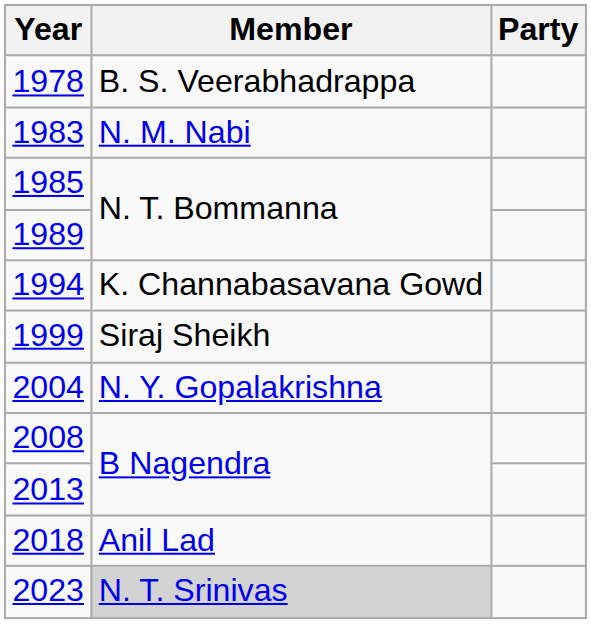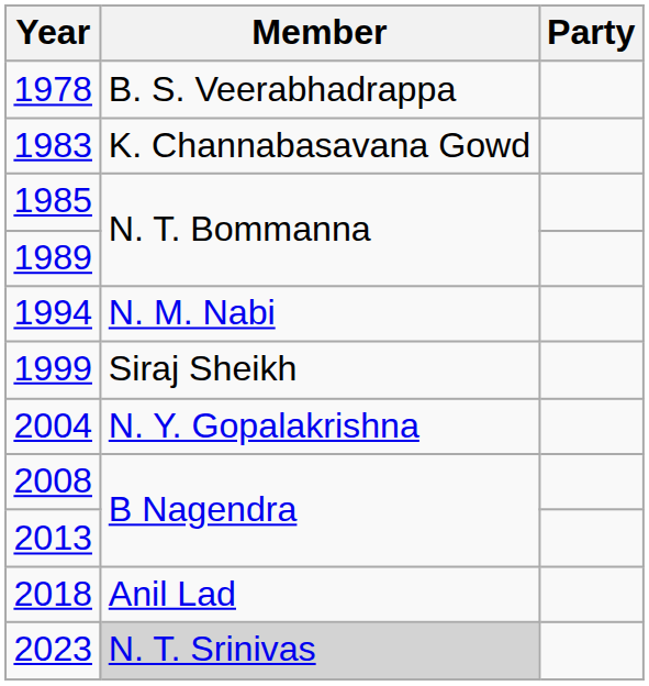1983 | Member: N. M. Nabi -> K. Channabasavana Gowd
1994 | Member: K. Channabasavana Gowd -> N. M. Nabi
